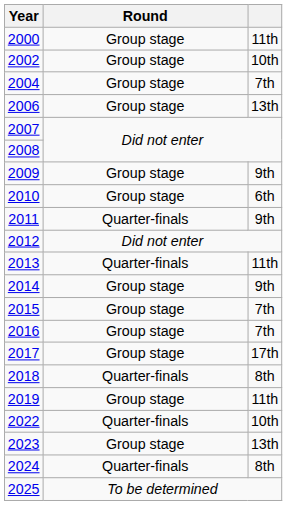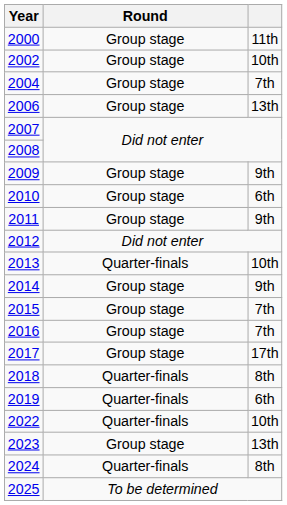2011 | Round: Quarter-finals -> Group stage
2013 | column 3: 11th -> 10th
2019 | Round: Group stage -> Quarter-finals
2019 | column 3: 11th -> 6th
